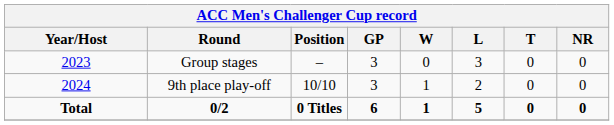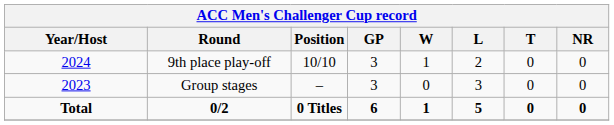rows swapped: Group stages <-> 9th place play-off
